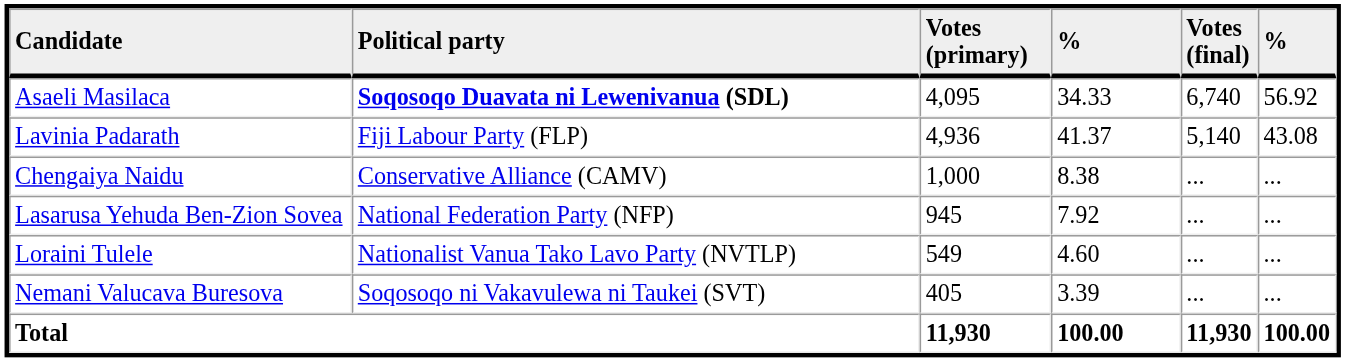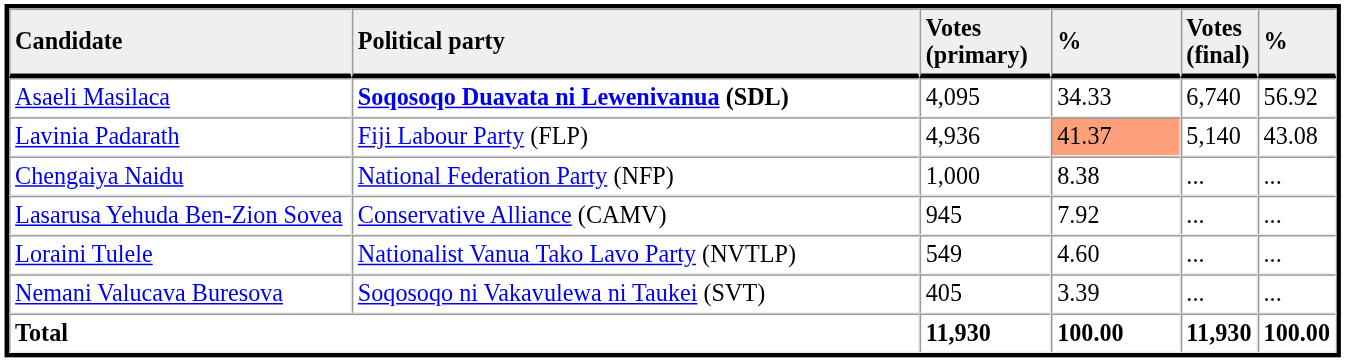Lavinia Padarath | column 4: no background -> lightsalmon background
Chengaiya Naidu | Political party: Conservative Alliance (CAMV) -> National Federation Party (NFP)
Lasarusa Yehuda Ben-Zion Sovea | Political party: National Federation Party (NFP) -> Conservative Alliance (CAMV)
